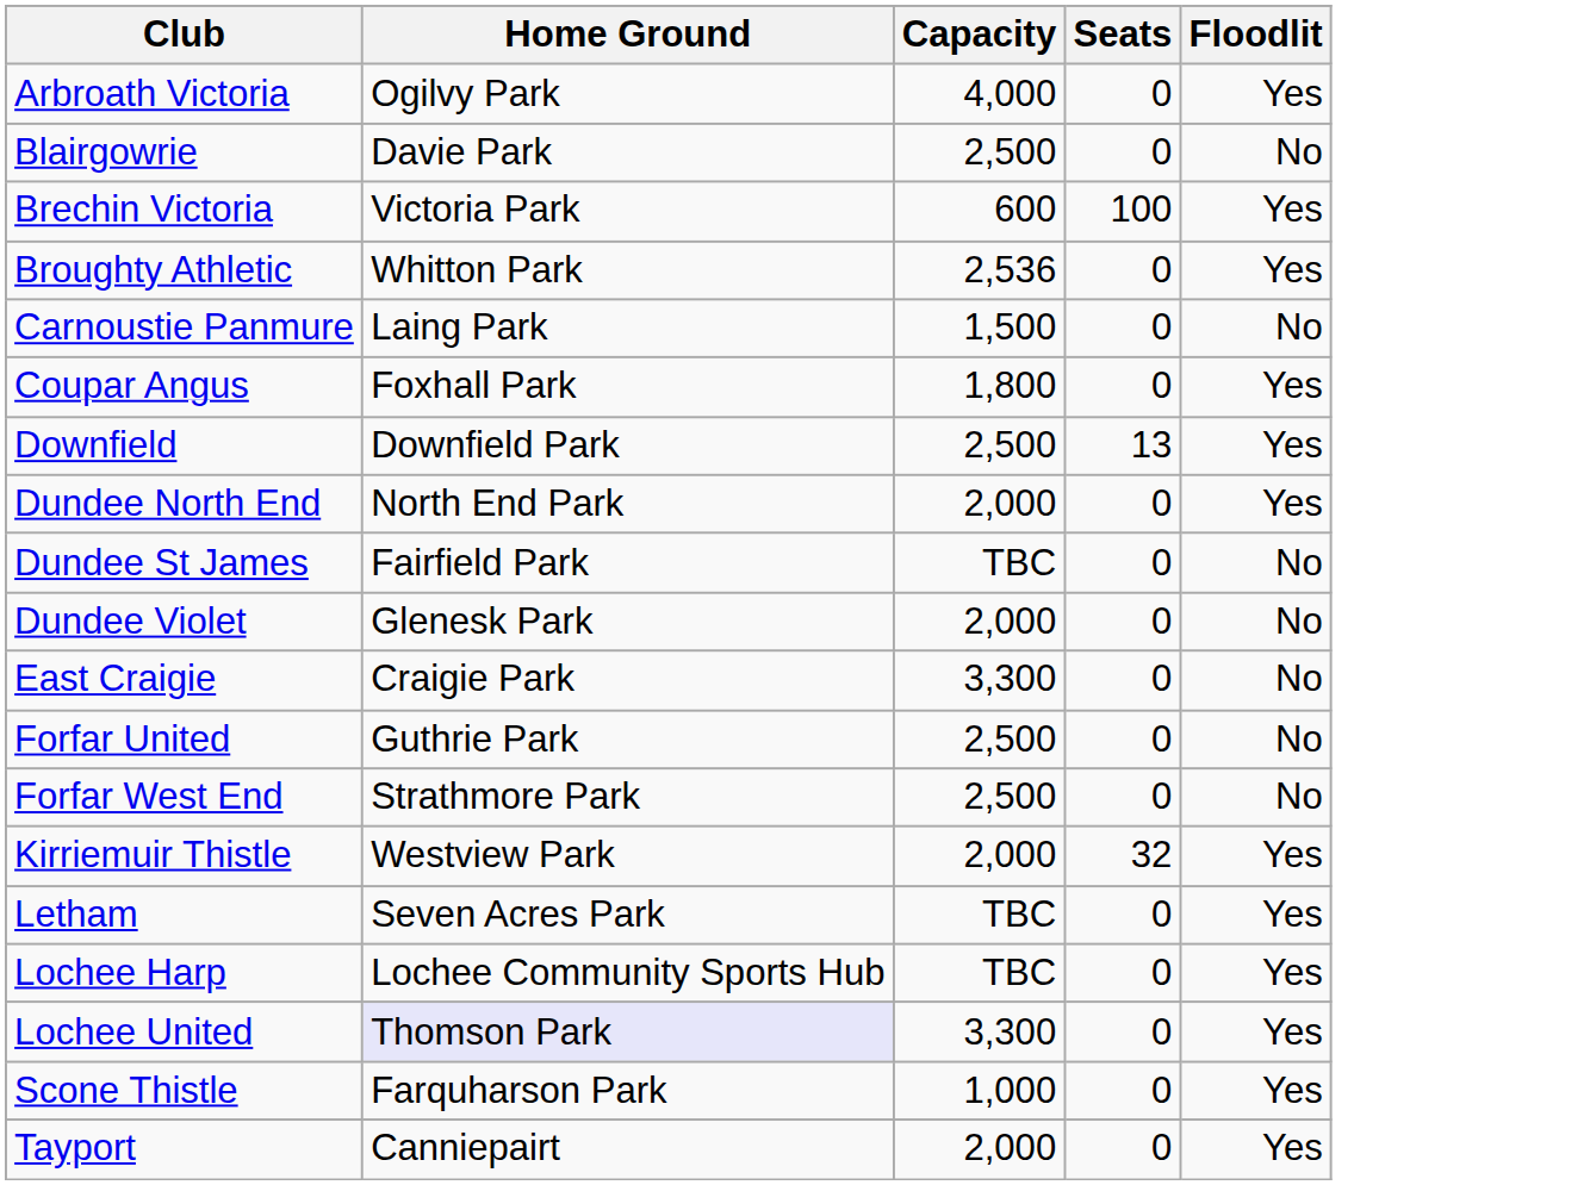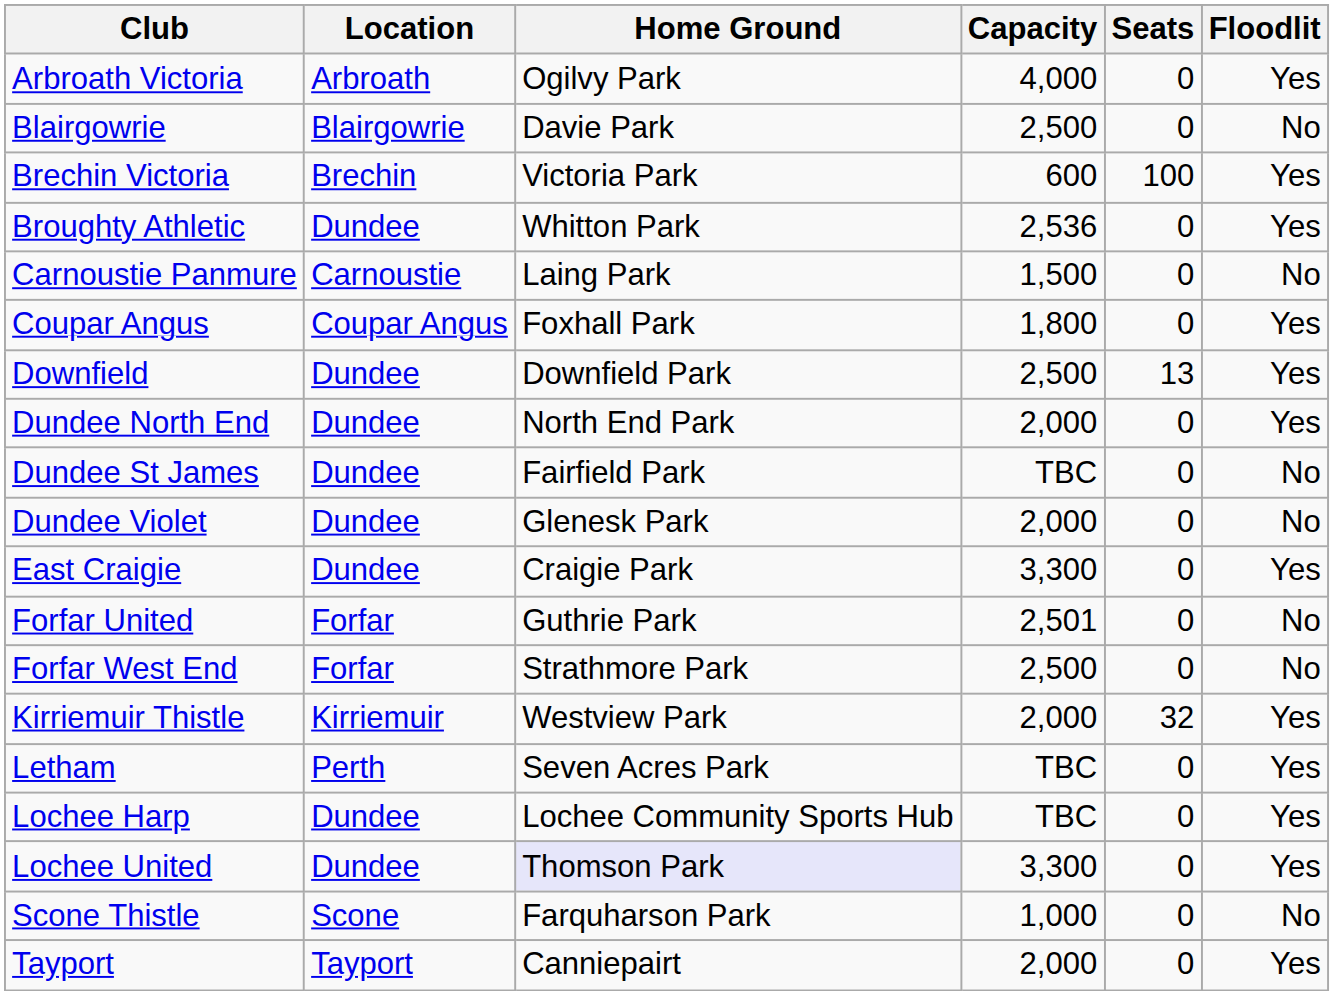+ column: Location | Arbroath | Blairgowrie | Brechin | Dundee | Carnoustie | Coupar Angus | Dundee | Dundee | Dundee | Dundee | Dundee | Forfar | Forfar | Kirriemuir | Perth | Dundee | Dundee | Scone | Tayport
East Craigie | Floodlit: No -> Yes
Forfar United | Capacity: 2,500 -> 2,501
Scone Thistle | Floodlit: Yes -> No
